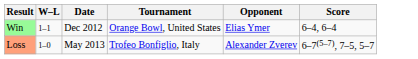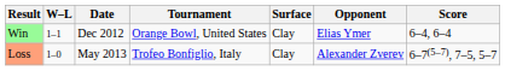+ column: Surface | Clay | Clay
